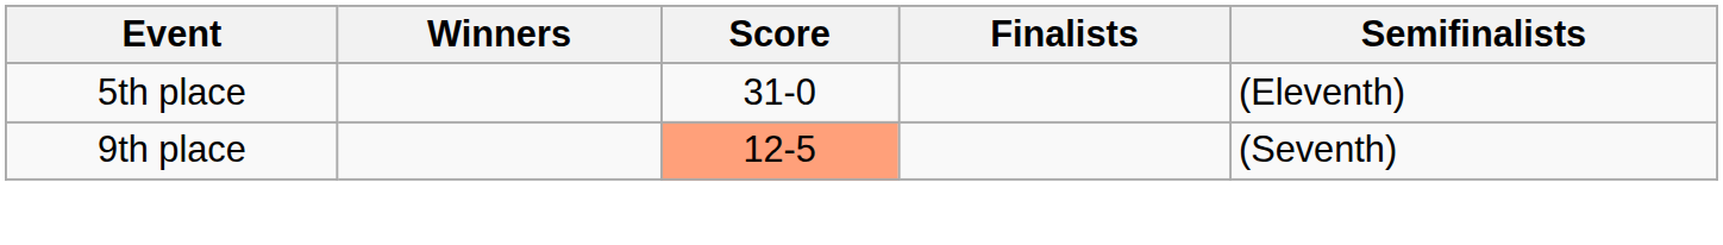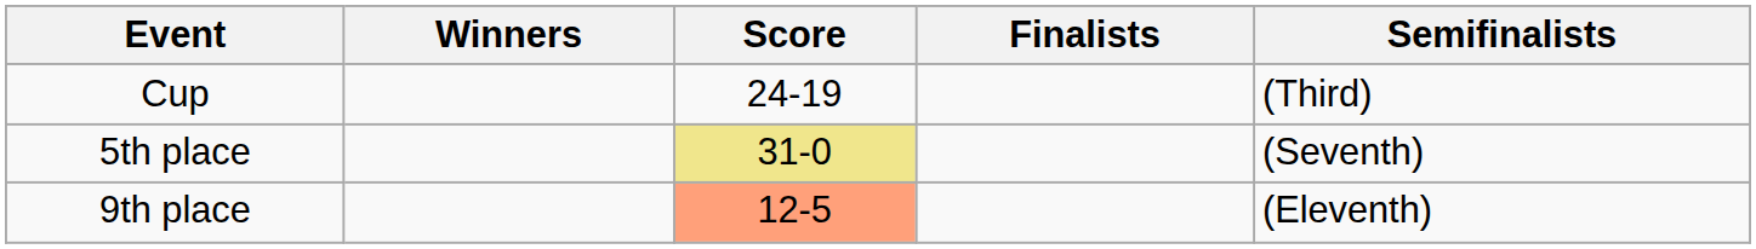+ row: Cup | 24-19 | (Third)
5th place | Score: no background -> khaki background
5th place | Semifinalists: (Eleventh) -> (Seventh)
9th place | Semifinalists: (Seventh) -> (Eleventh)
